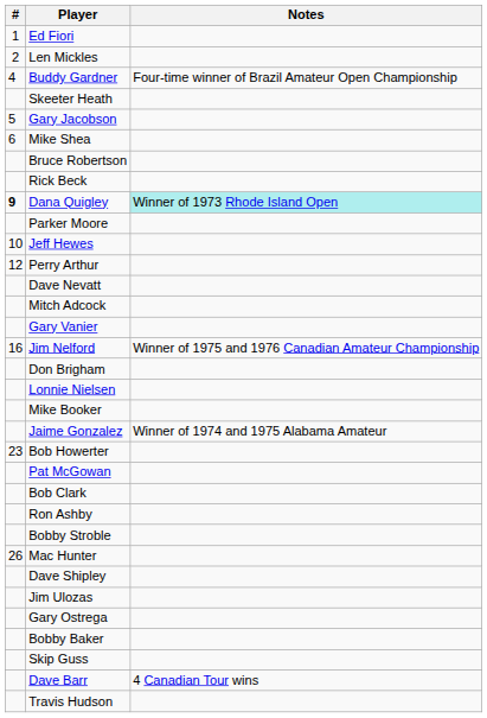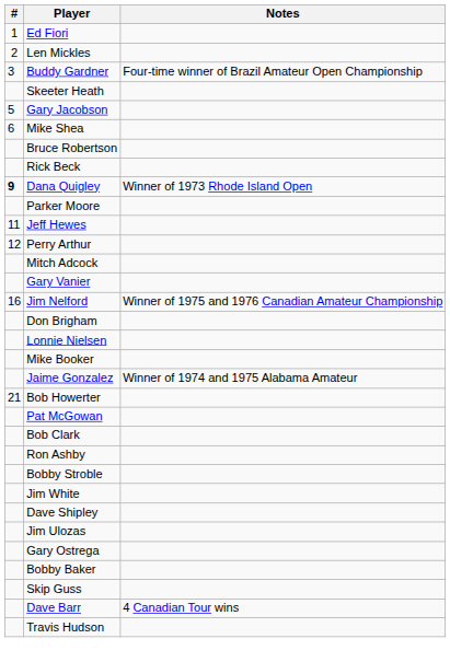Buddy Gardner | #: 4 -> 3
Dana Quigley | Notes: paleturquoise background -> no background
Jeff Hewes | #: 10 -> 11
- row: Dave Nevatt
Bob Howerter | #: 23 -> 21
- row: 26 | Mac Hunter
+ row: Jim White
